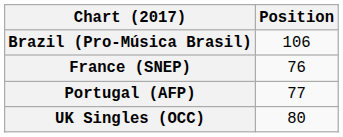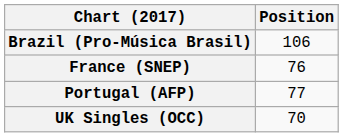UK Singles (OCC) | Position: 80 -> 70
